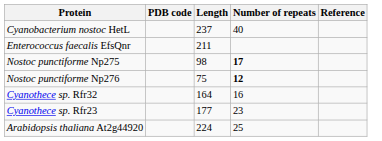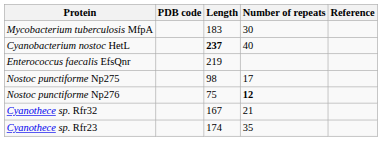+ row: Mycobacterium tuberculosis MfpA | 183 | 30
Cyanobacterium nostoc HetL | Length: normal -> bold
Enterococcus faecalis EfsQnr | Length: 211 -> 219
Nostoc punctiforme Np275 | Number of repeats: bold -> normal
Cyanothece sp. Rfr32 | Length: 164 -> 167
Cyanothece sp. Rfr32 | Number of repeats: 16 -> 21
Cyanothece sp. Rfr23 | Length: 177 -> 174
Cyanothece sp. Rfr23 | Number of repeats: 23 -> 35
- row: Arabidopsis thaliana At2g44920 | 224 | 25
